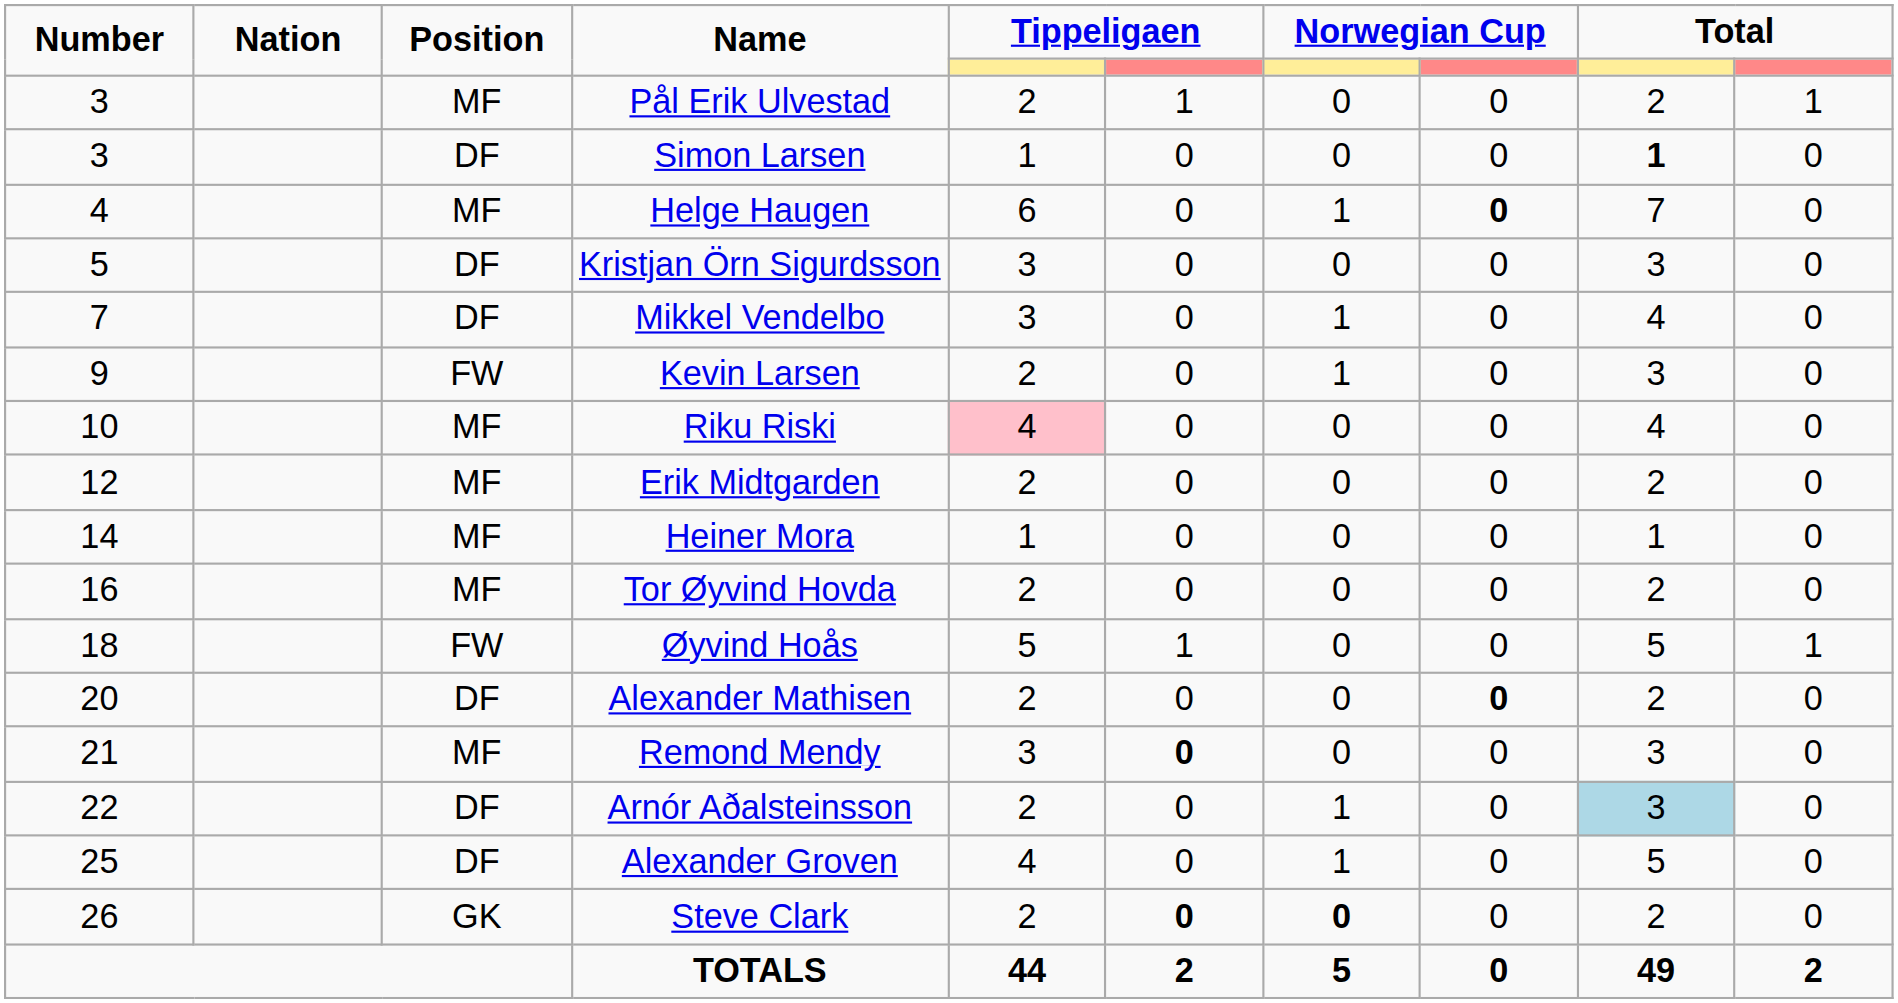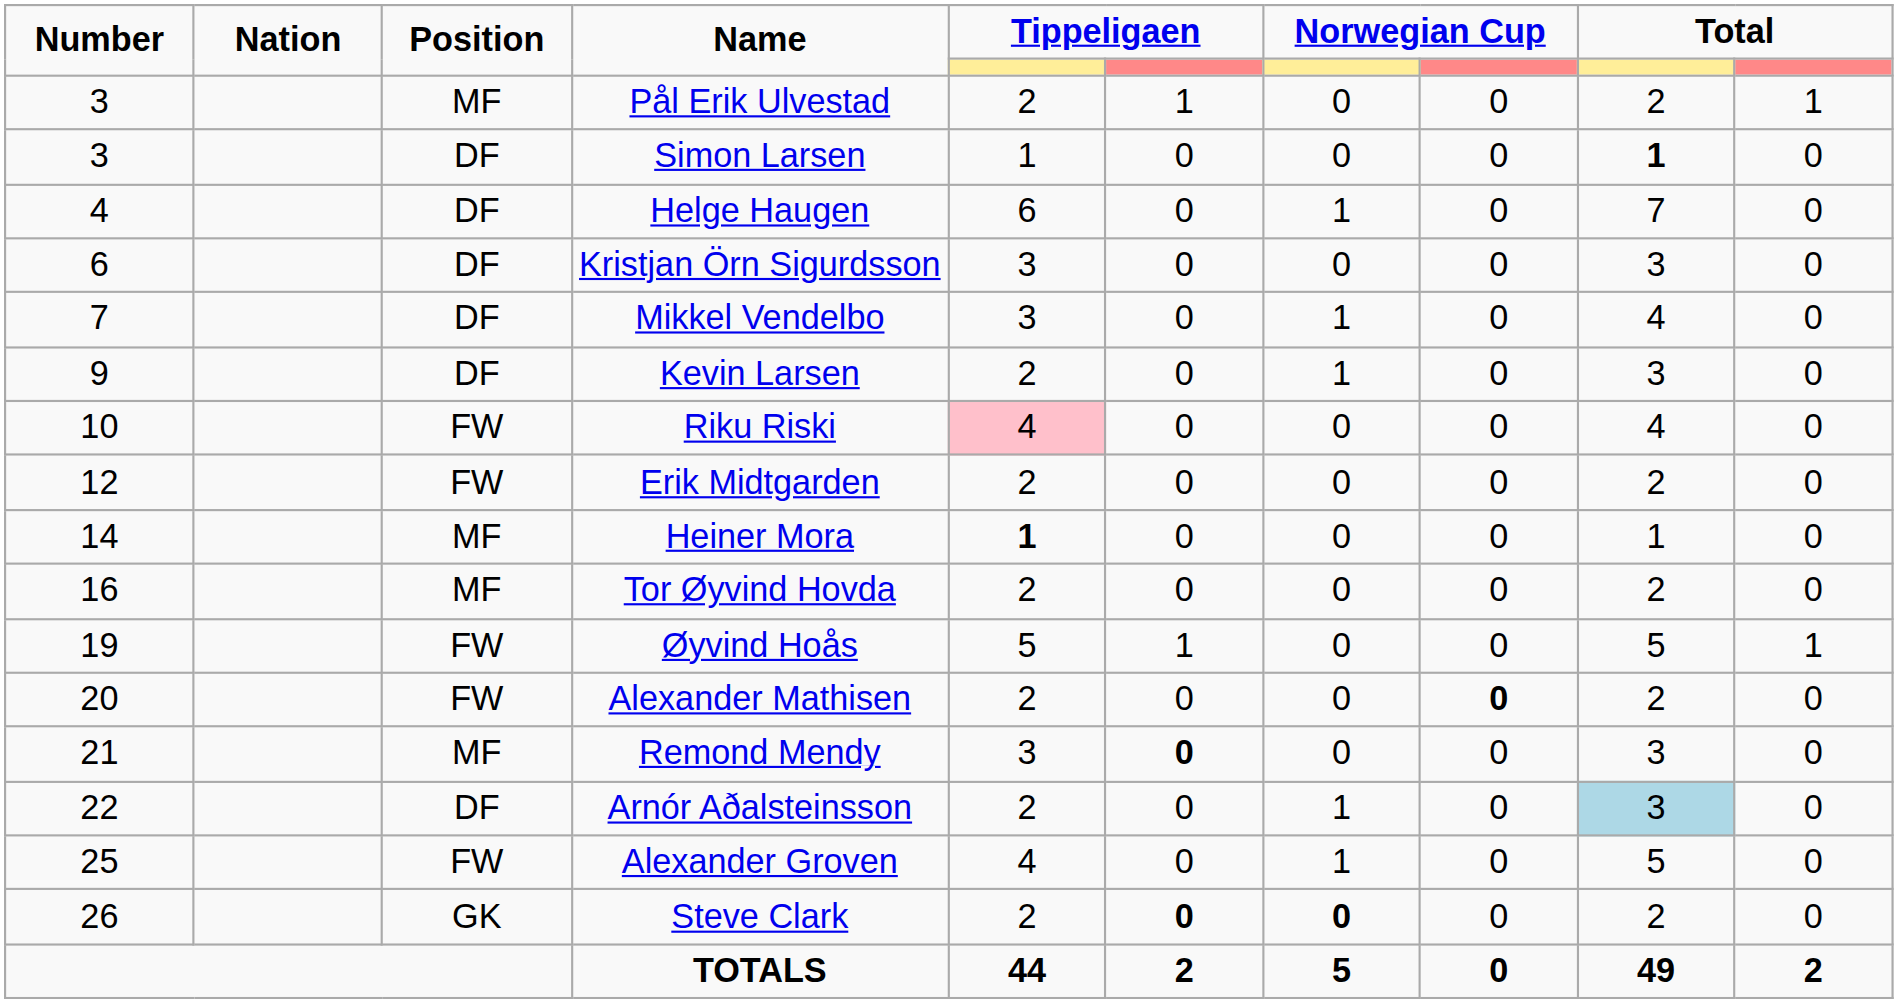Helge Haugen | Position: MF -> DF
Helge Haugen | column 8: bold -> normal
Kristjan Örn Sigurdsson | Number: 5 -> 6
Kevin Larsen | Position: FW -> DF
Riku Riski | Position: MF -> FW
Erik Midtgarden | Position: MF -> FW
Heiner Mora | column 5: normal -> bold
Øyvind Hoås | Number: 18 -> 19
Alexander Mathisen | Position: DF -> FW
Alexander Groven | Position: DF -> FW
